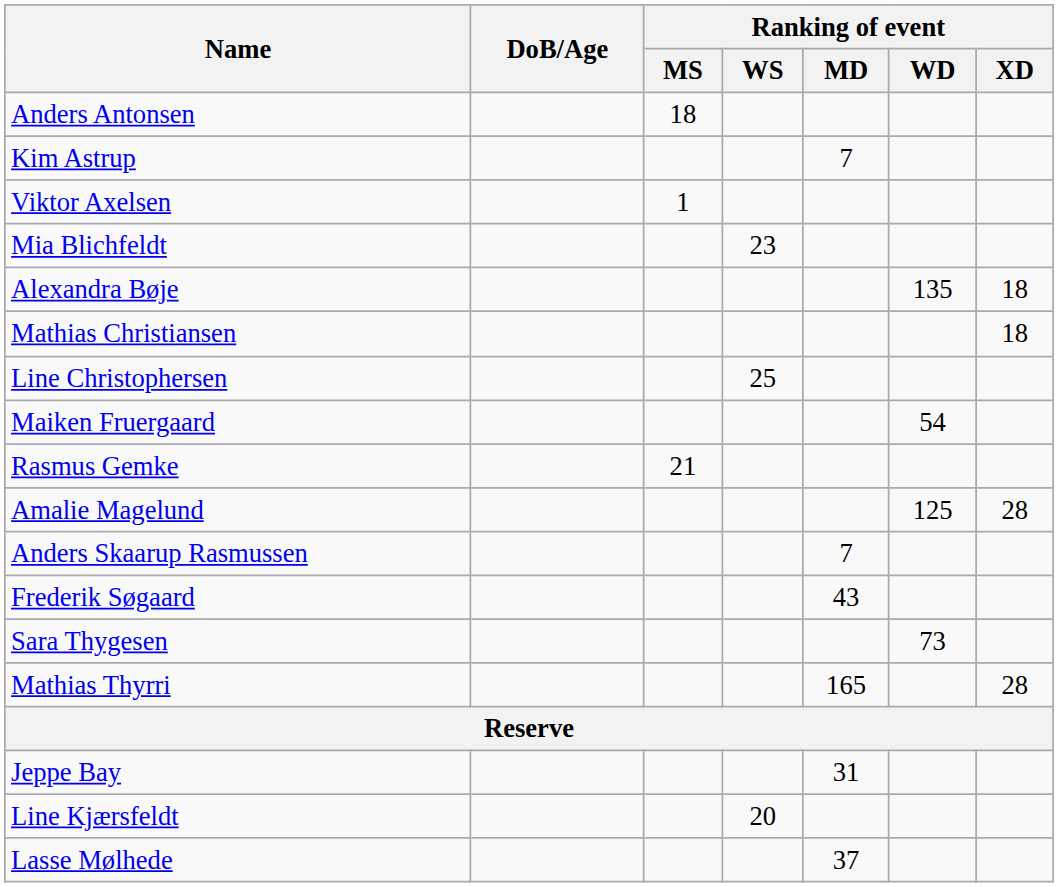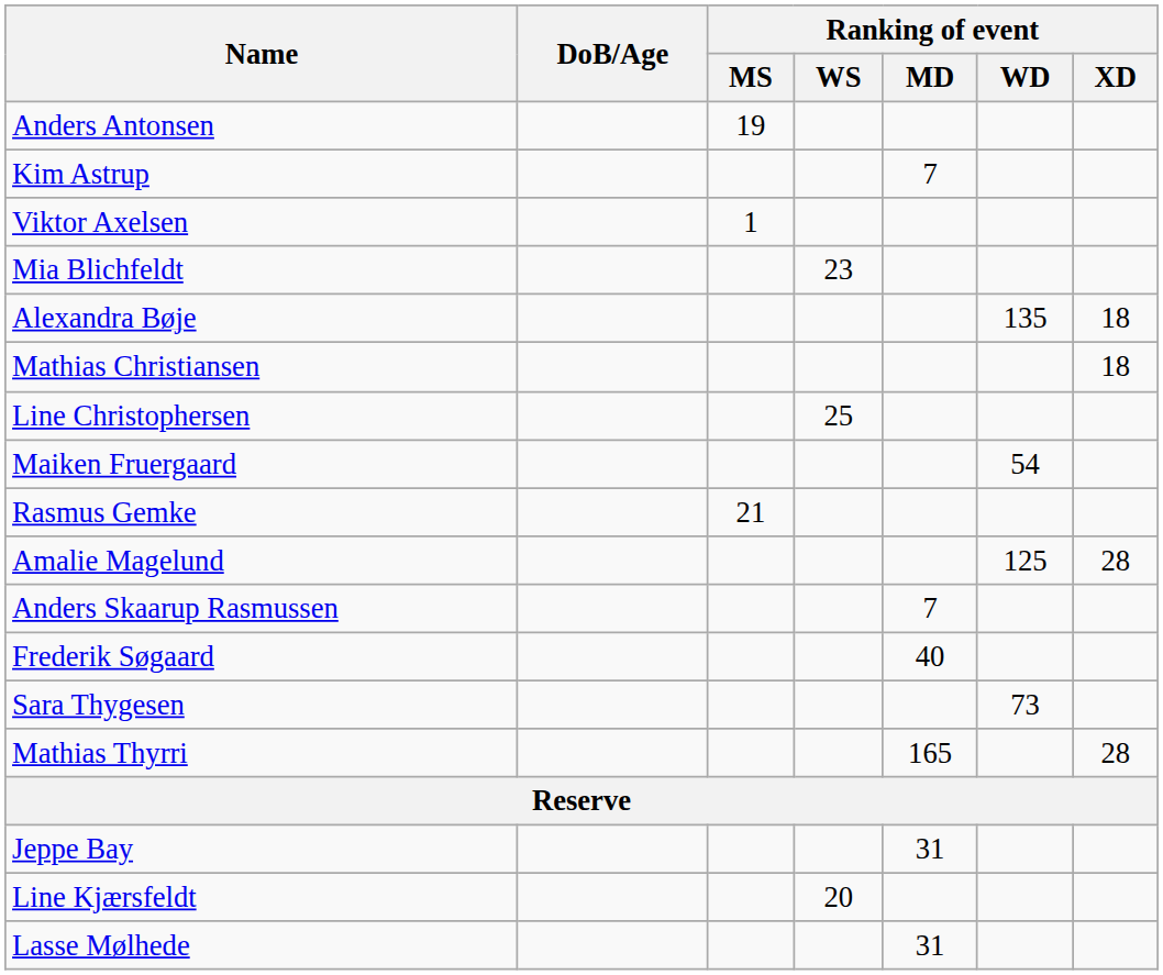Anders Antonsen | Ranking of event / MS: 18 -> 19
Frederik Søgaard | Ranking of event / MD: 43 -> 40
Lasse Mølhede | Ranking of event / MD: 37 -> 31
